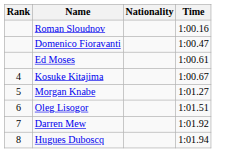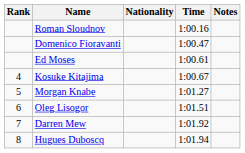+ column: Notes
